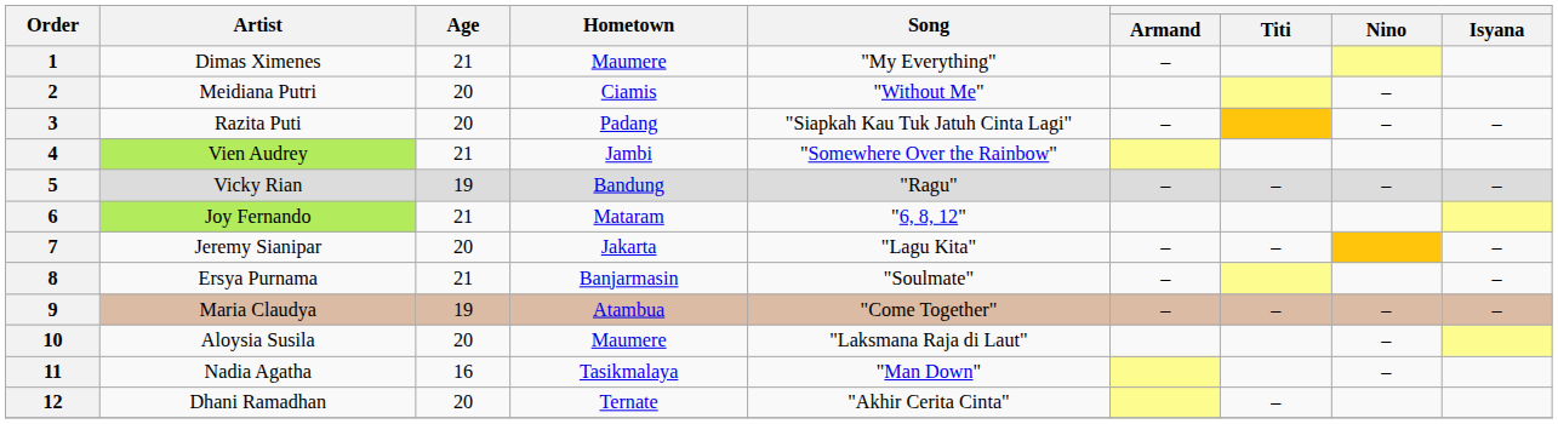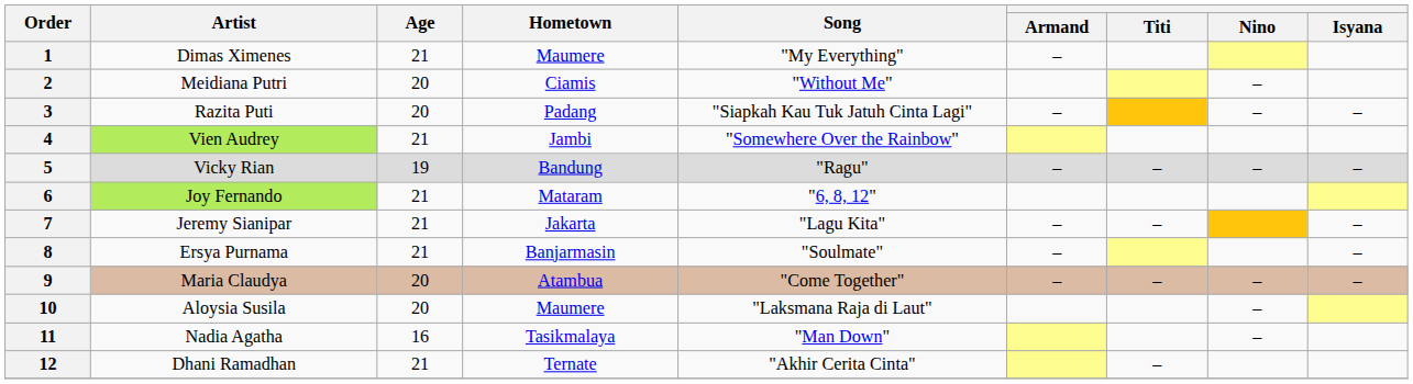7 | Age: 20 -> 21
9 | Age: 19 -> 20
12 | Age: 20 -> 21
